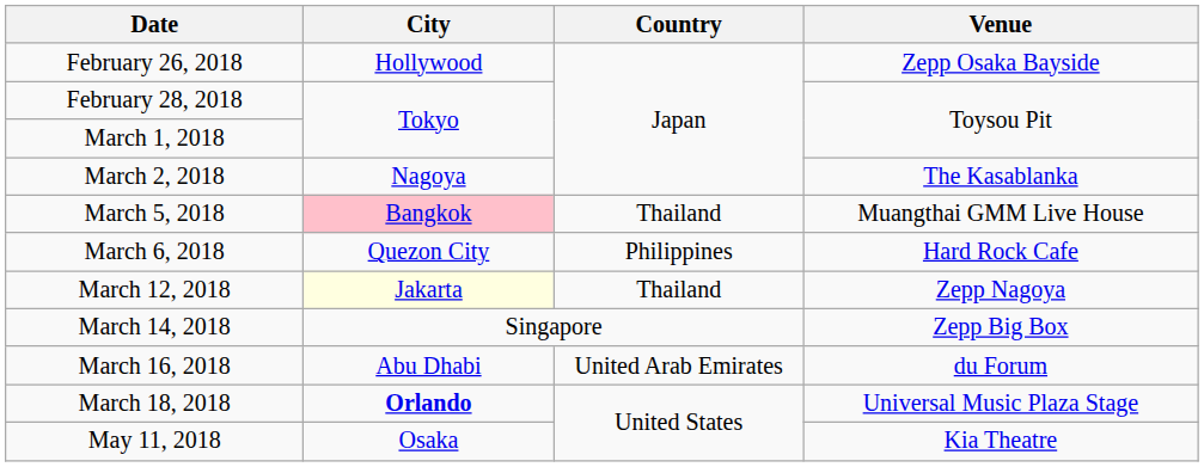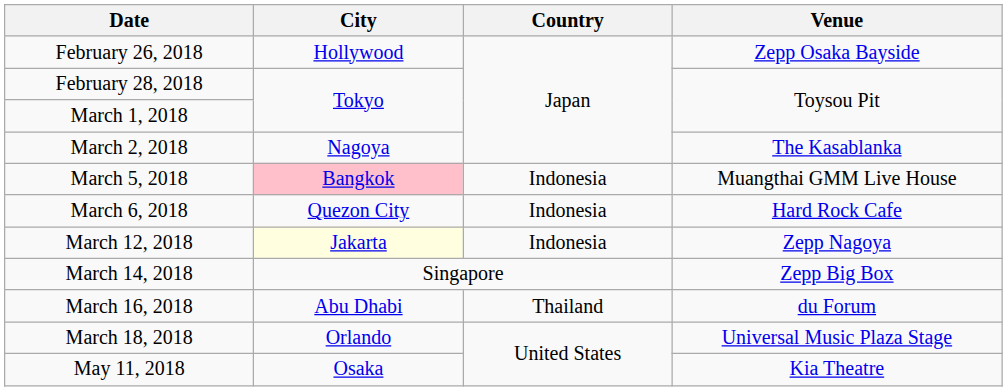March 5, 2018 | Country: Thailand -> Indonesia
March 6, 2018 | Country: Philippines -> Indonesia
March 12, 2018 | Country: Thailand -> Indonesia
March 16, 2018 | Country: United Arab Emirates -> Thailand
March 18, 2018 | City: bold -> normal
